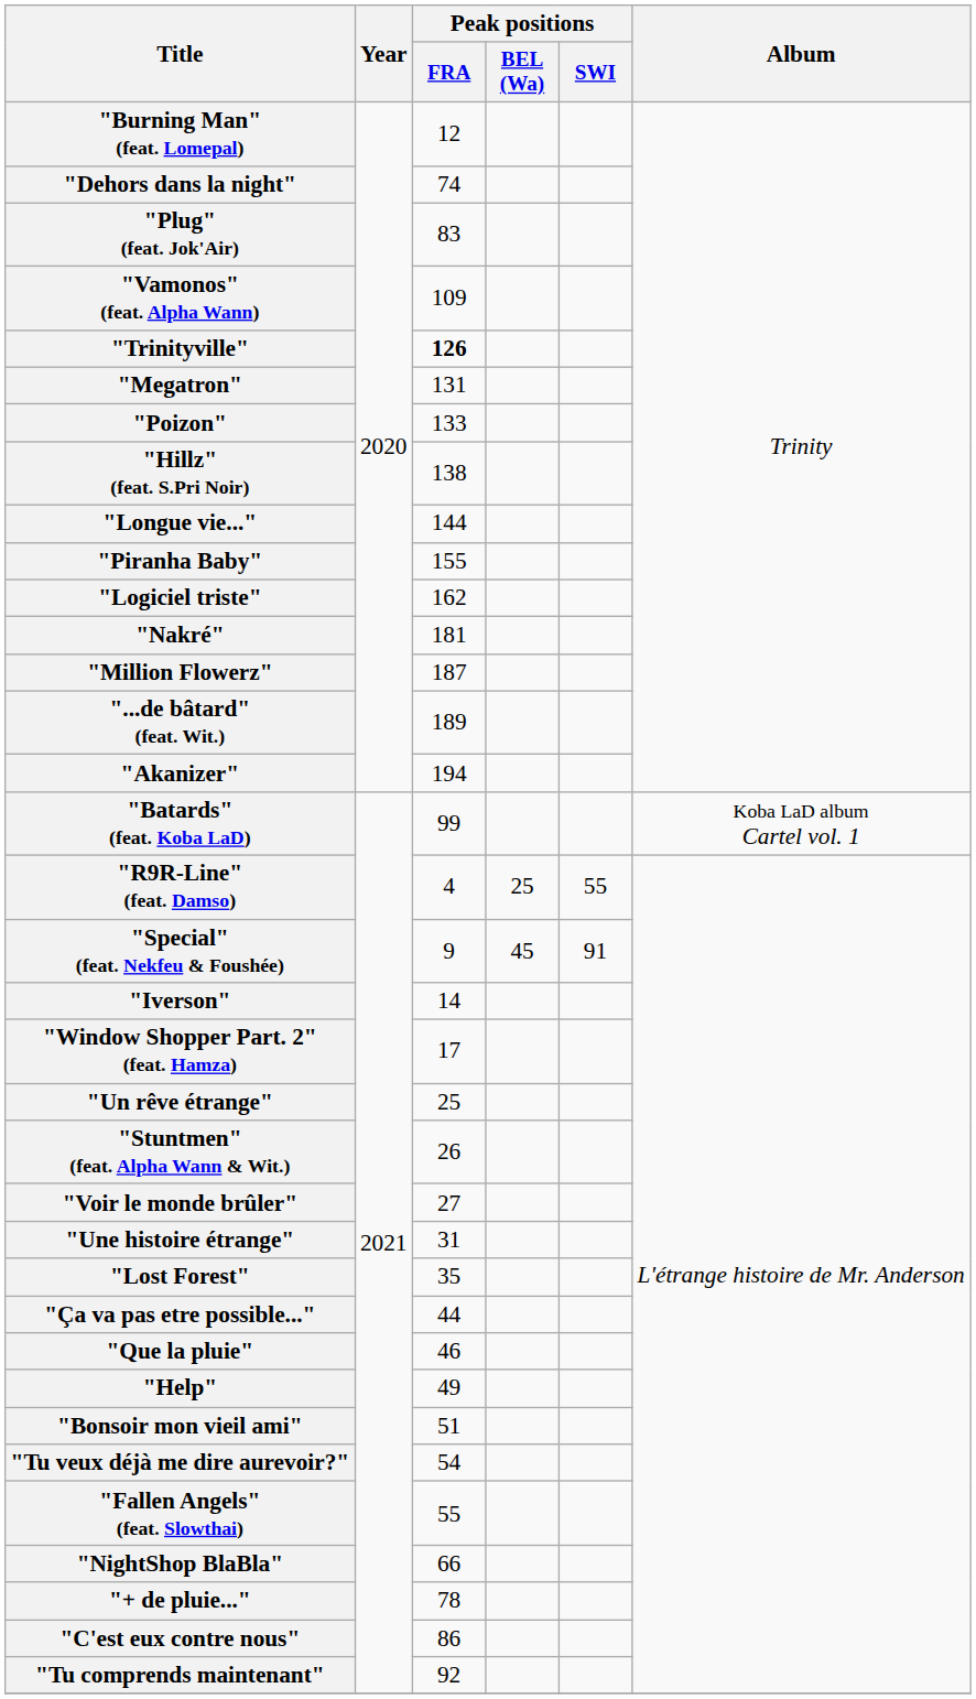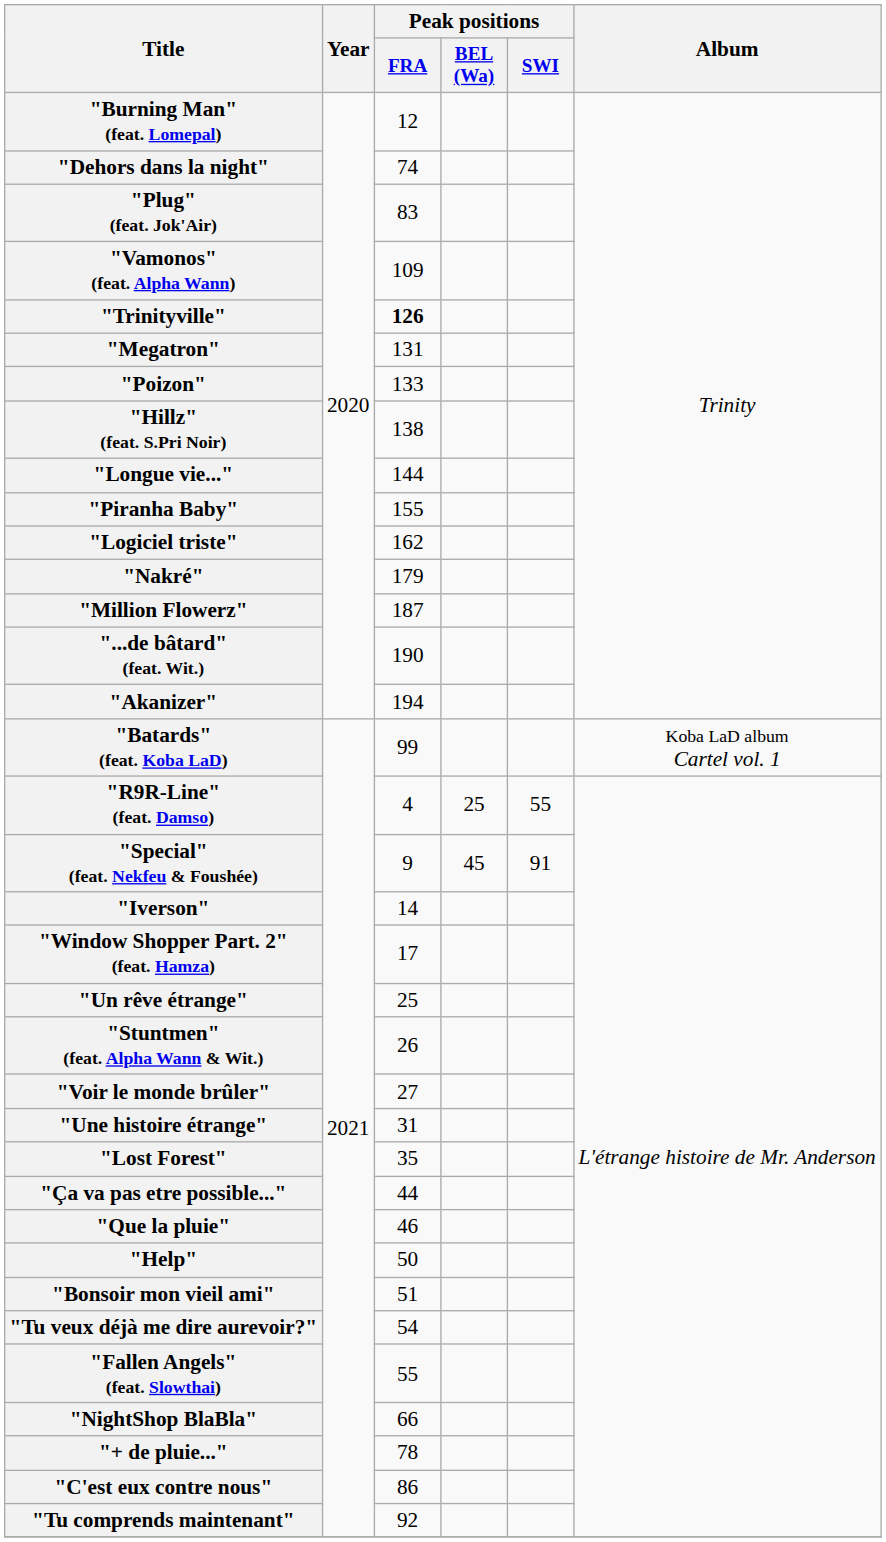"Nakré" | Peak positions / FRA: 181 -> 179
"...de bâtard" (feat. Wit.) | Peak positions / FRA: 189 -> 190
"Help" | Peak positions / FRA: 49 -> 50
